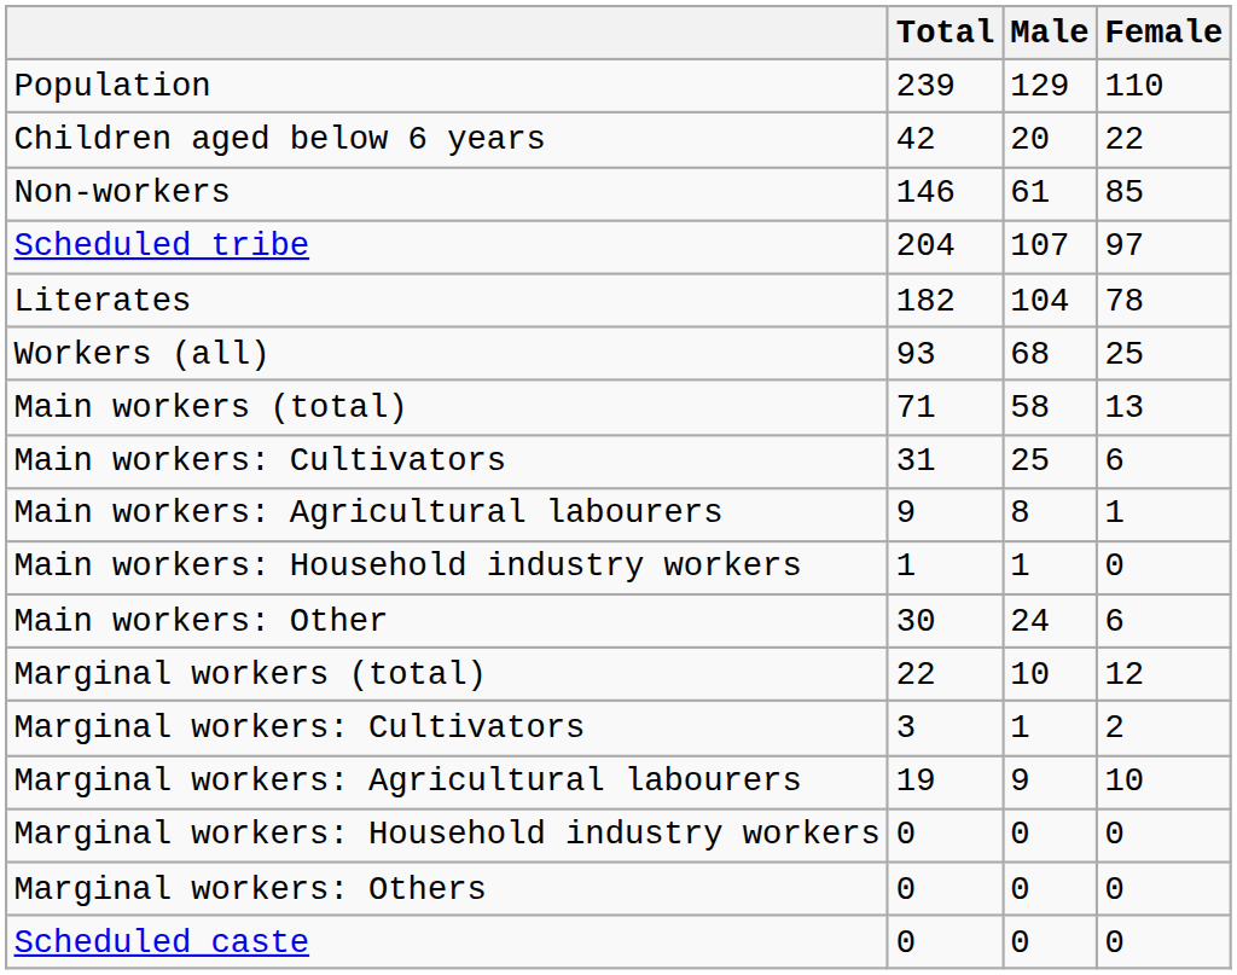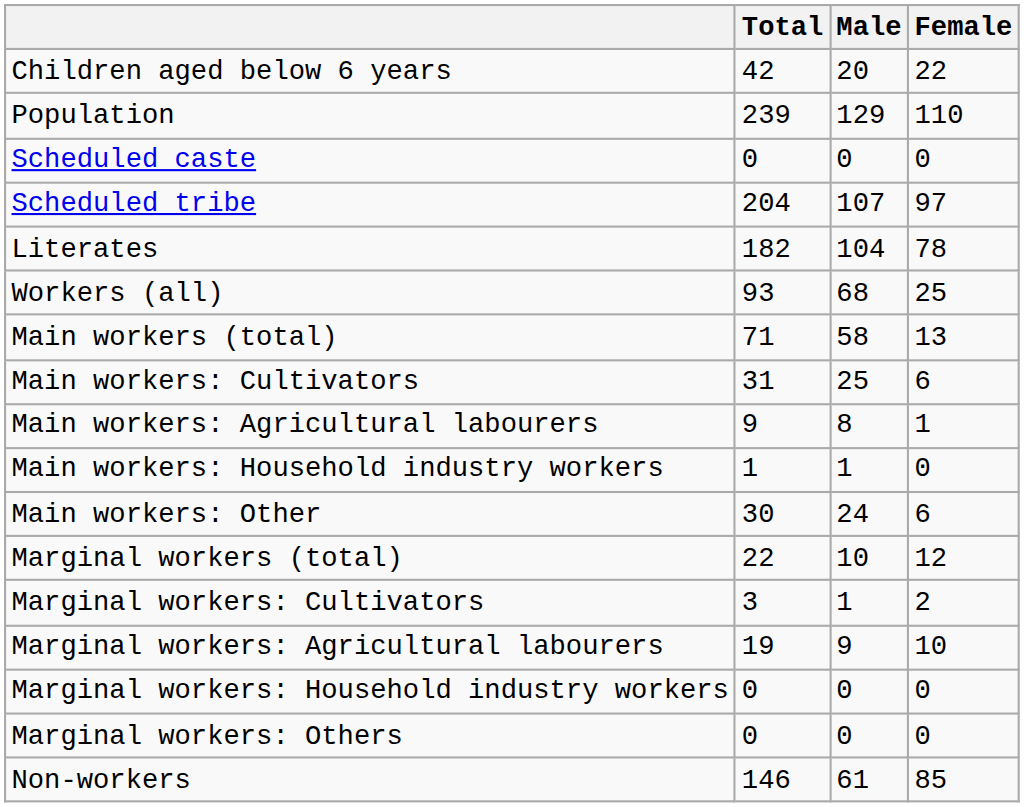rows swapped: Population <-> Children aged below 6 years
rows swapped: Scheduled caste <-> Non-workers
